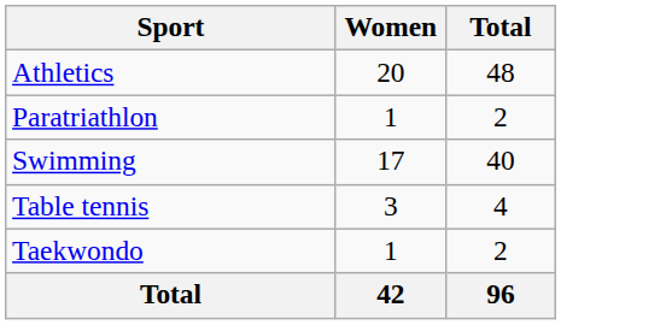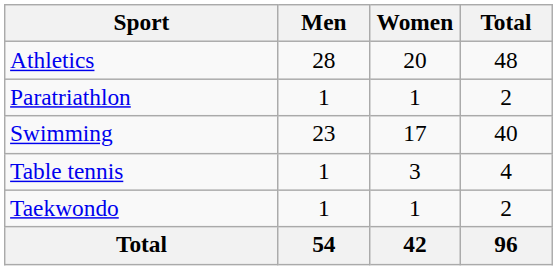+ column: Men | 28 | 1 | 23 | 1 | 1 | 54
